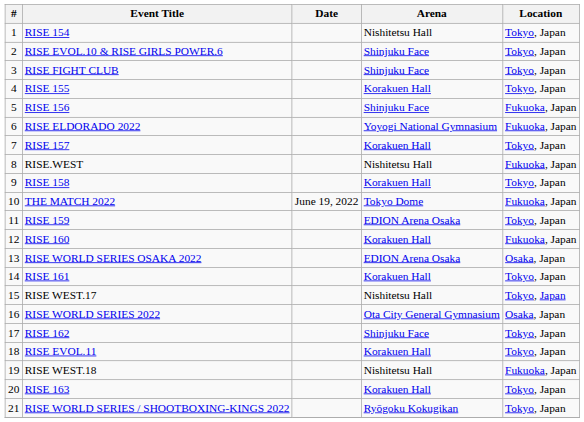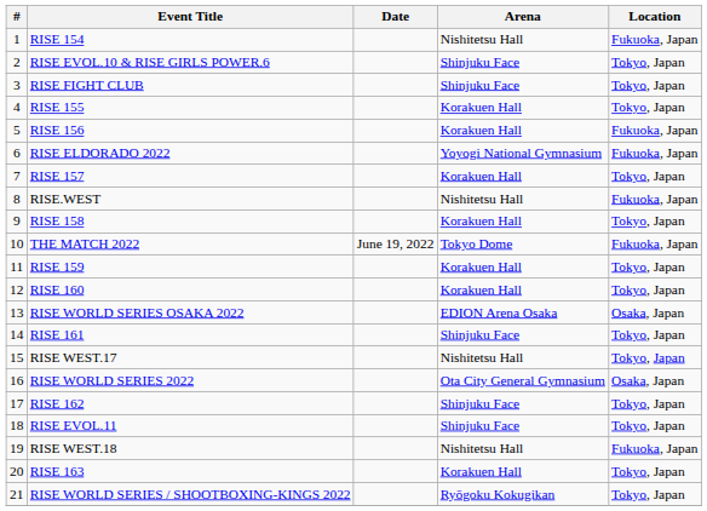RISE 154 | Location: Tokyo, Japan -> Fukuoka, Japan
RISE 156 | Arena: Shinjuku Face -> Korakuen Hall
RISE 159 | Arena: EDION Arena Osaka -> Korakuen Hall
RISE 160 | Location: Fukuoka, Japan -> Tokyo, Japan
RISE 161 | Arena: Korakuen Hall -> Shinjuku Face
RISE EVOL.11 | Arena: Korakuen Hall -> Shinjuku Face
